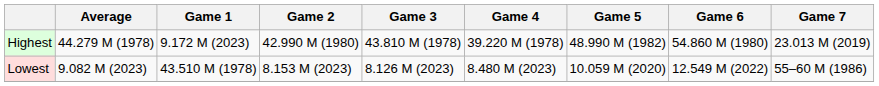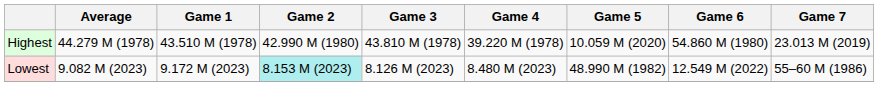Highest | Game 1: 9.172 M (2023) -> 43.510 M (1978)
Highest | Game 5: 48.990 M (1982) -> 10.059 M (2020)
Lowest | Game 1: 43.510 M (1978) -> 9.172 M (2023)
Lowest | Game 2: no background -> paleturquoise background
Lowest | Game 5: 10.059 M (2020) -> 48.990 M (1982)
